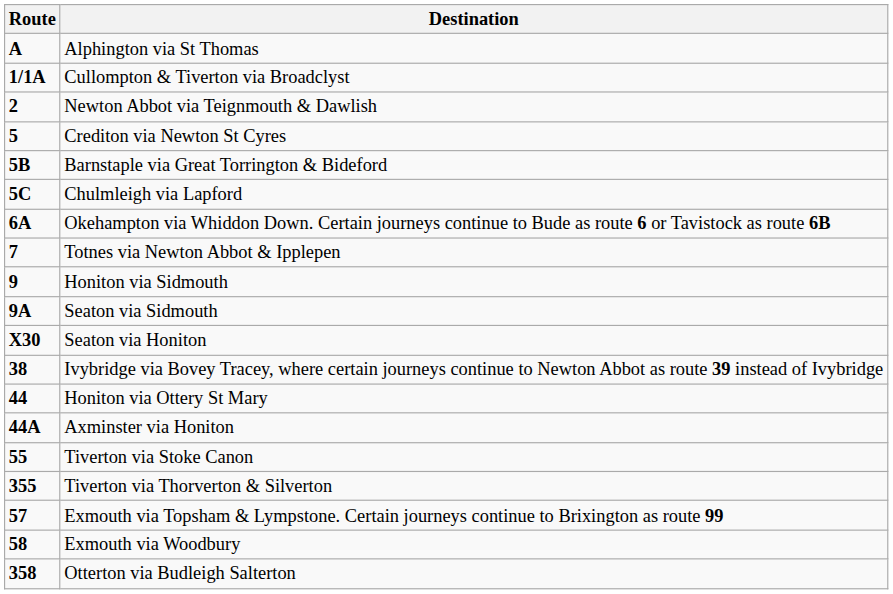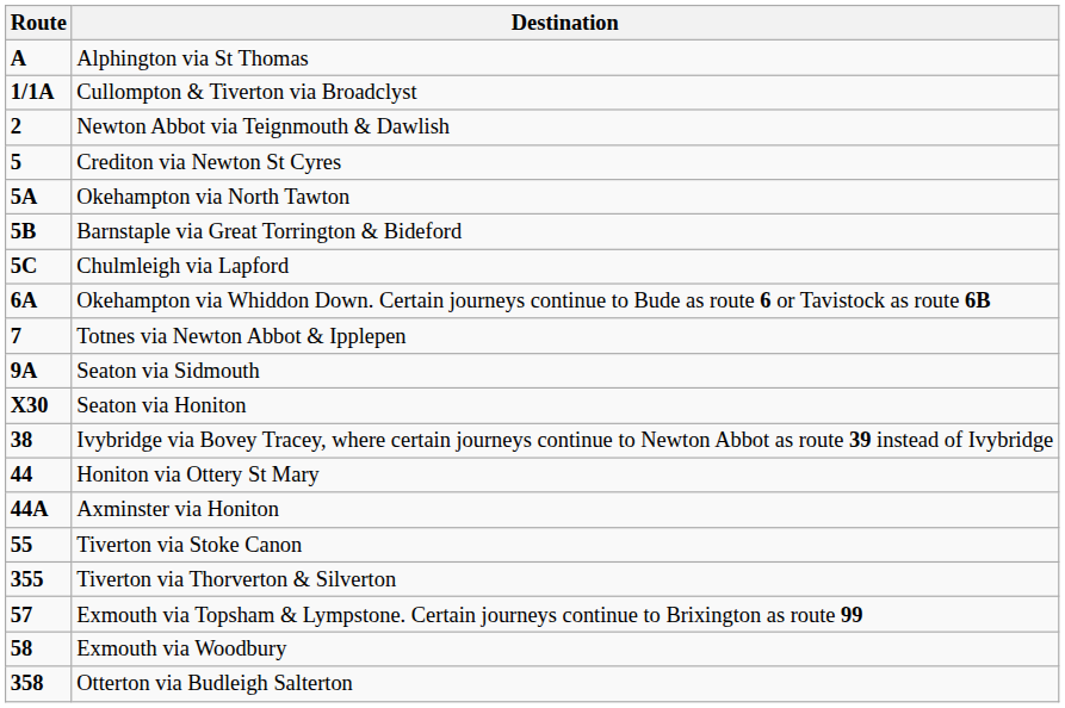+ row: 5A | Okehampton via North Tawton
- row: 9 | Honiton via Sidmouth
